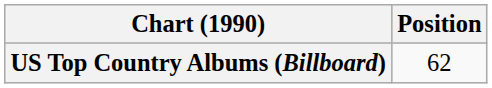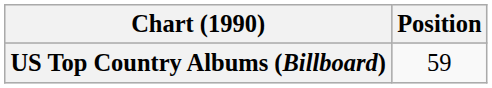US Top Country Albums (Billboard) | Position: 62 -> 59
